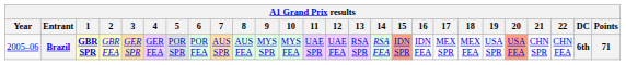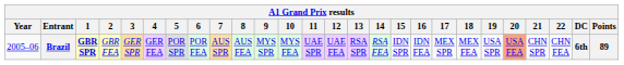Brazil | 15: lightsalmon background -> no background
Brazil | Points: 71 -> 89
